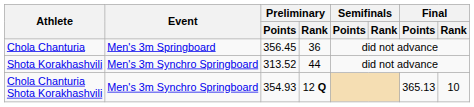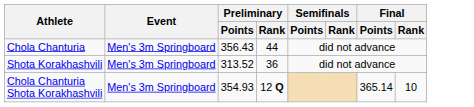Chola Chanturia | Preliminary / Points: 356.45 -> 356.43
Chola Chanturia | Preliminary / Rank: 36 -> 44
Shota Korakhashvili | Event: Men's 3m Synchro Springboard -> Men's 3m Springboard
Shota Korakhashvili | Preliminary / Rank: 44 -> 36
Chola Chanturia Shota Korakhashvili | Event: Men's 3m Synchro Springboard -> Men's 3m Springboard
Chola Chanturia Shota Korakhashvili | Final / Points: 365.13 -> 365.14
